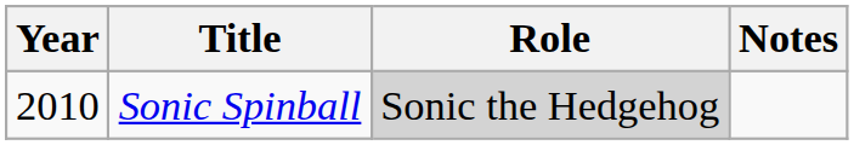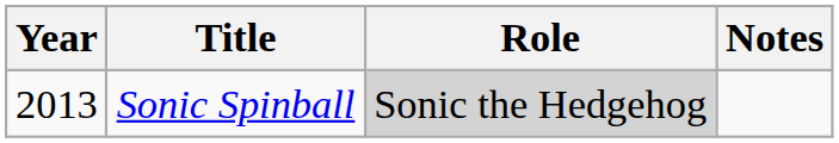Sonic Spinball | Year: 2010 -> 2013
